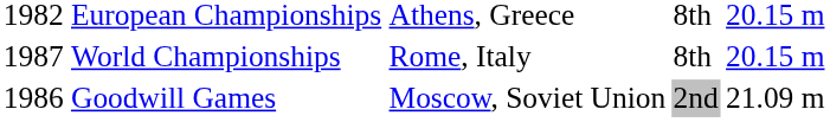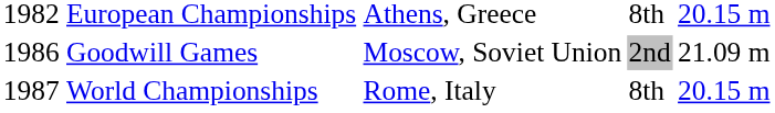rows swapped: Goodwill Games <-> World Championships
